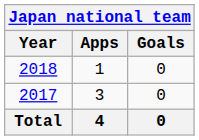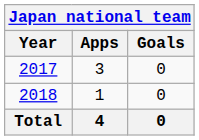rows swapped: 2017 <-> 2018
